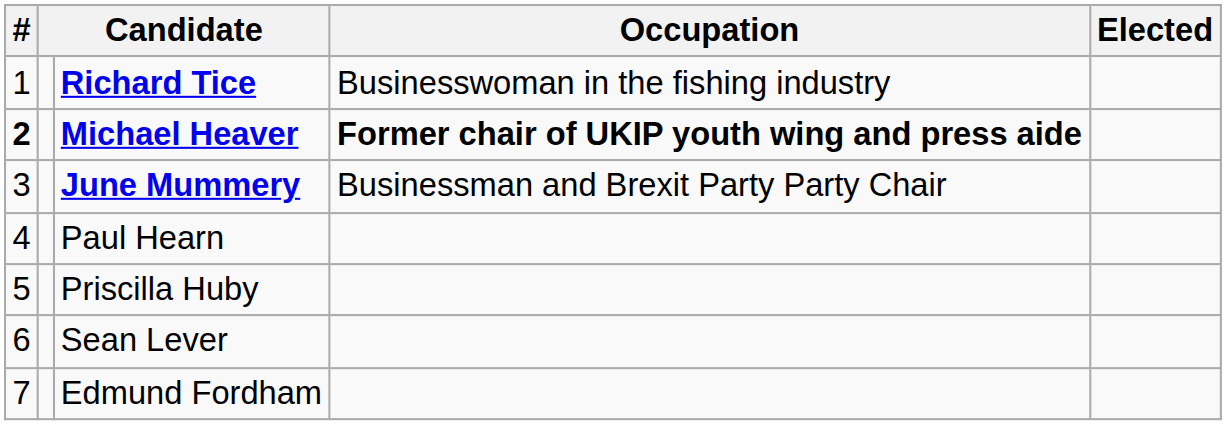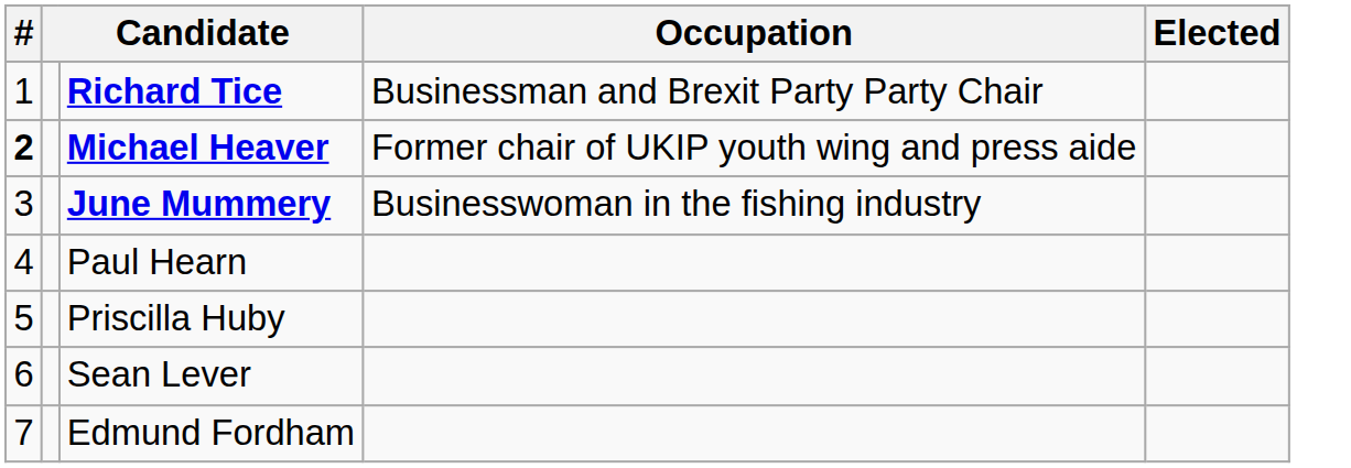Richard Tice | Occupation: Businesswoman in the fishing industry -> Businessman and Brexit Party Party Chair
Michael Heaver | Occupation: bold -> normal
June Mummery | Occupation: Businessman and Brexit Party Party Chair -> Businesswoman in the fishing industry
